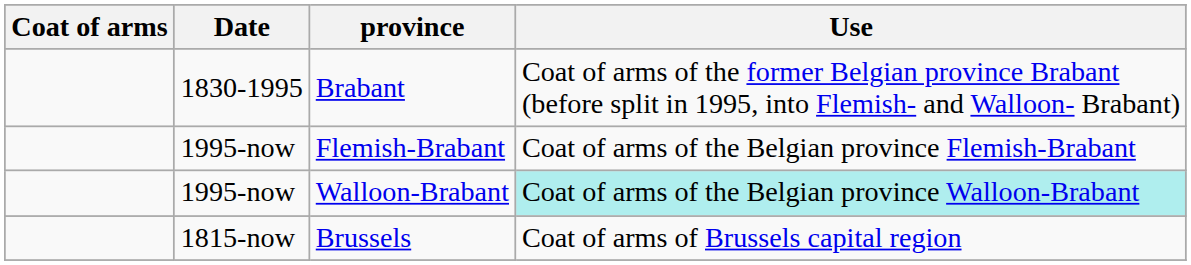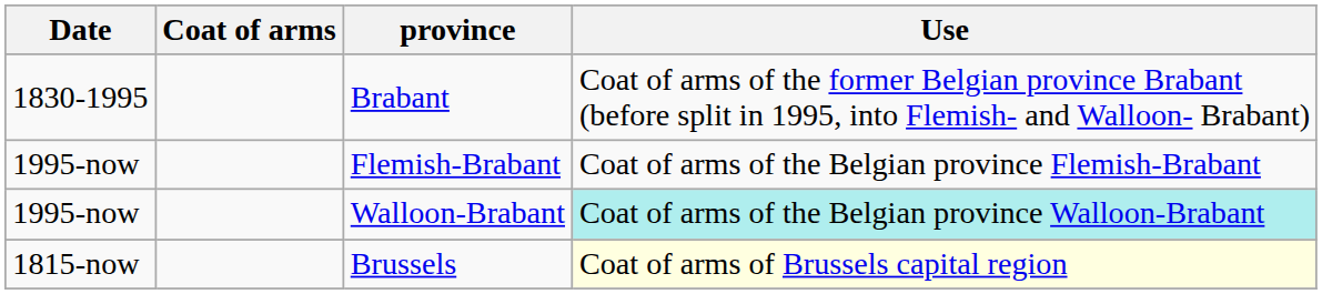columns swapped: Coat of arms <-> Date
Brussels | Use: no background -> lightyellow background
